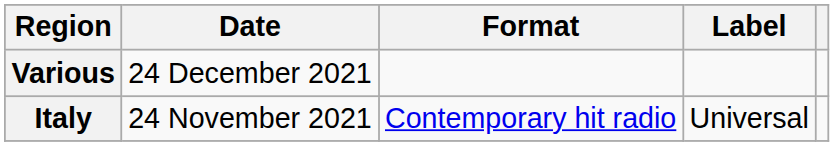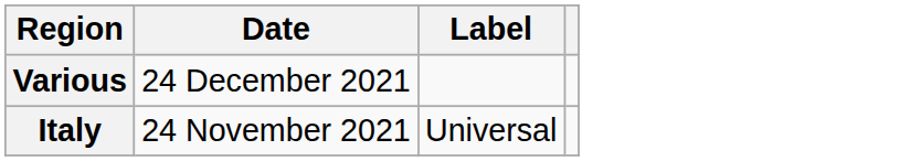- column: Format | Contemporary hit radio
